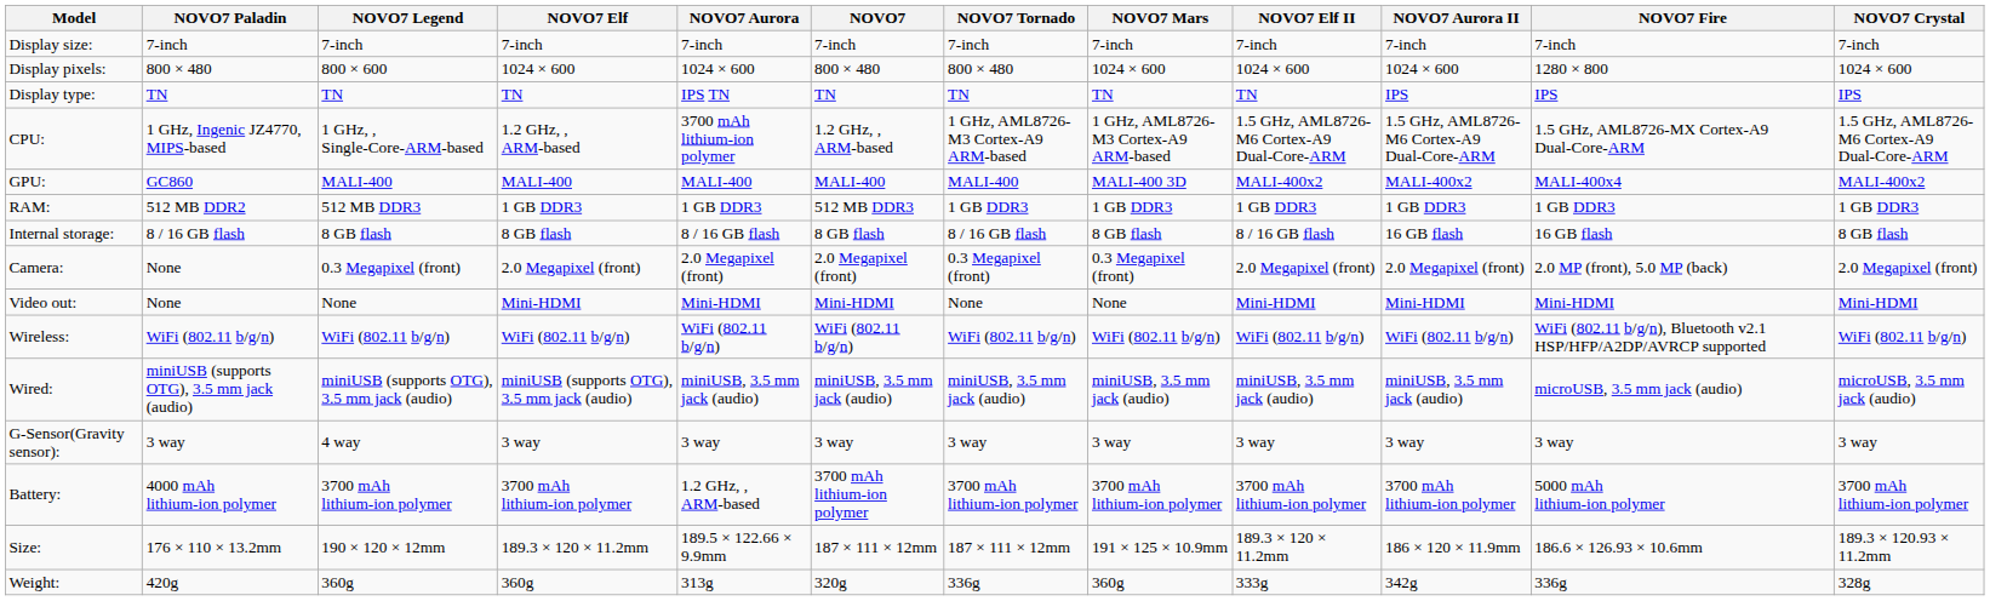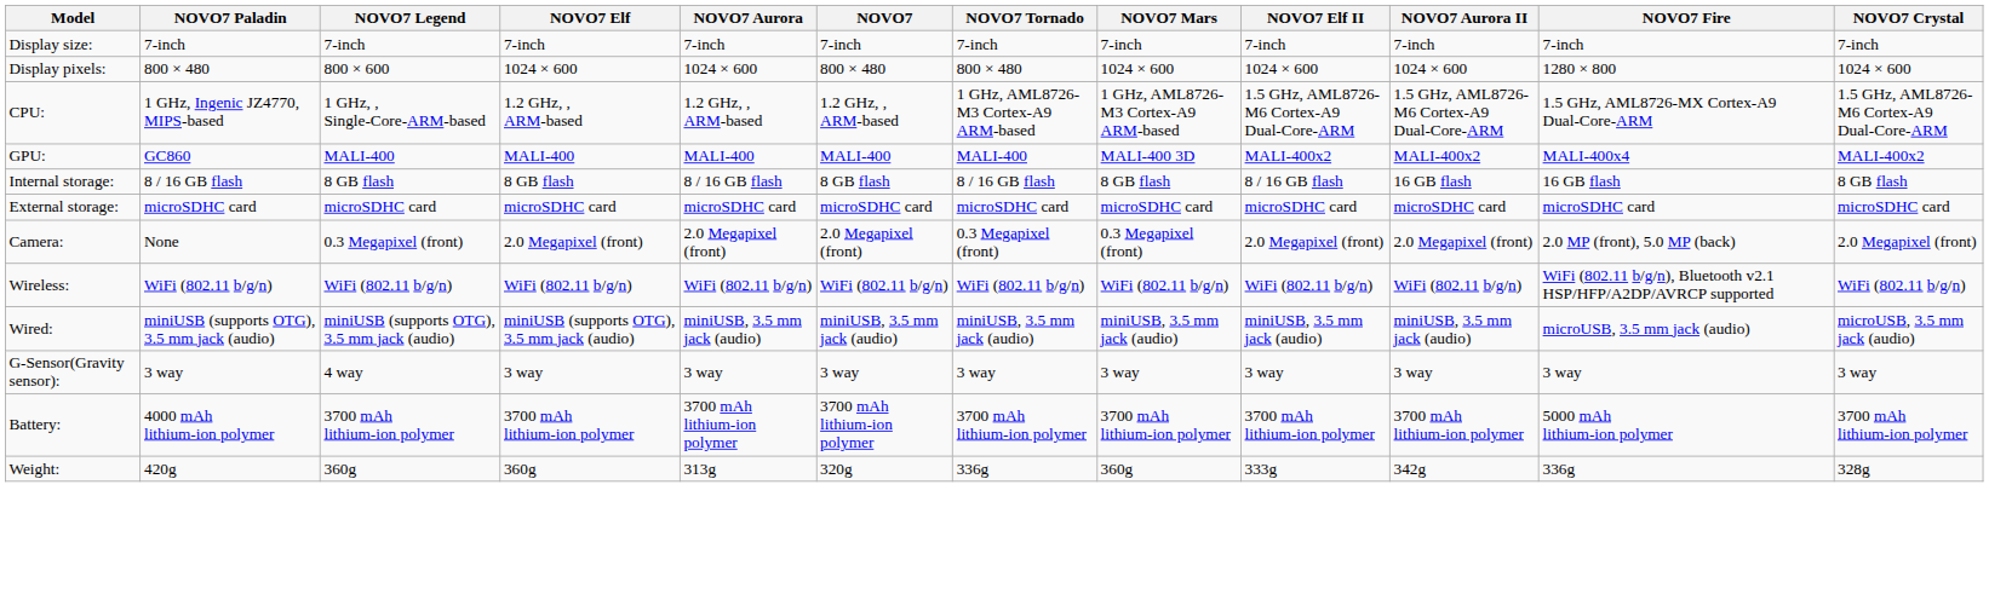- row: Display type: | TN | TN | TN | IPS TN | TN | TN | TN | TN | IPS | IPS | IPS
CPU: | NOVO7 Aurora: 3700 mAh lithium-ion polymer -> 1.2 GHz, , ARM-based
- row: RAM: | 512 MB DDR2 | 512 MB DDR3 | 1 GB DDR3 | 1 GB DDR3 | 512 MB DDR3 | 1 GB DDR3 | 1 GB DDR3 | 1 GB DDR3 | 1 GB DDR3 | 1 GB DDR3 | 1 GB DDR3
+ row: External storage: | microSDHC card | microSDHC card | microSDHC card | microSDHC card | microSDHC card | microSDHC card | microSDHC card | microSDHC card | microSDHC card | microSDHC card | microSDHC card
- row: Video out: | None | None | Mini-HDMI | Mini-HDMI | Mini-HDMI | None | None | Mini-HDMI | Mini-HDMI | Mini-HDMI | Mini-HDMI
Battery: | NOVO7 Aurora: 1.2 GHz, , ARM-based -> 3700 mAh lithium-ion polymer
- row: Size: | 176 × 110 × 13.2mm | 190 × 120 × 12mm | 189.3 × 120 × 11.2mm | 189.5 × 122.66 × 9.9mm | 187 × 111 × 12mm | 187 × 111 × 12mm | 191 × 125 × 10.9mm | 189.3 × 120 × 11.2mm | 186 × 120 × 11.9mm | 186.6 × 126.93 × 10.6mm | 189.3 × 120.93 × 11.2mm
